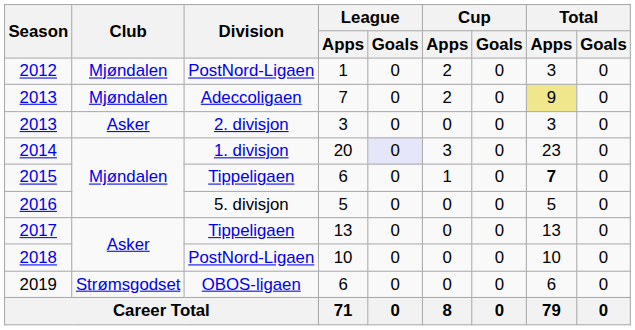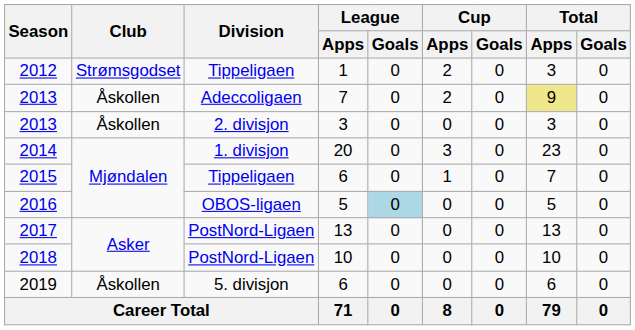2012 | Club: Mjøndalen -> Strømsgodset
2012 | Division: PostNord-Ligaen -> Tippeligaen
2013 / 7 | Club: Mjøndalen -> Åskollen
2013 / 3 | Club: Asker -> Åskollen
2014 | League / Goals: lavender background -> no background
2015 | Total / Apps: bold -> normal
2016 | Division: 5. divisjon -> OBOS-ligaen
2016 | League / Goals: no background -> lightblue background
2017 | Division: Tippeligaen -> PostNord-Ligaen
2019 | Club: Strømsgodset -> Åskollen
2019 | Division: OBOS-ligaen -> 5. divisjon
